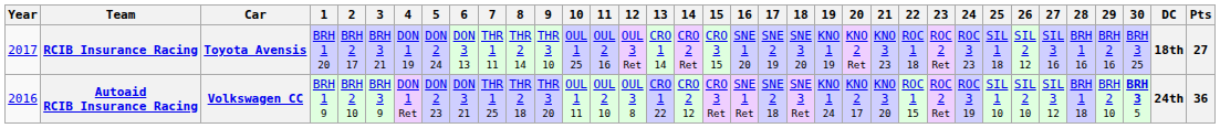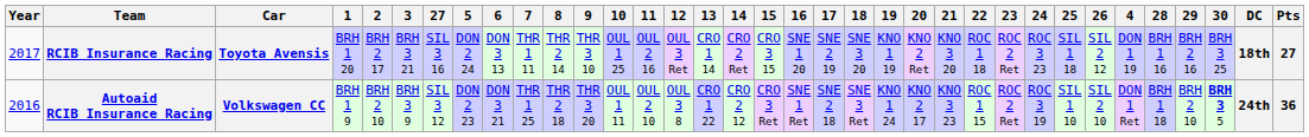columns swapped: 4 <-> 27
RCIB Insurance Racing | 21: KNO 3 23 -> KNO 3 20
Autoaid RCIB Insurance Racing | 21: KNO 3 20 -> KNO 3 23
